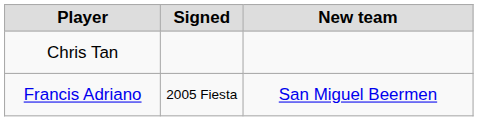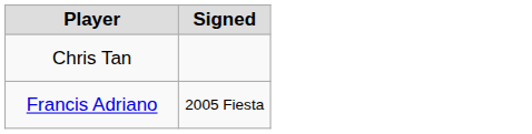- column: New team | San Miguel Beermen
